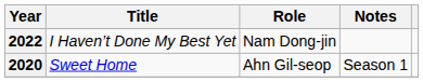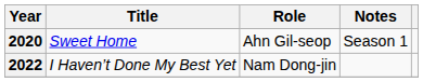rows swapped: 2020 <-> 2022
